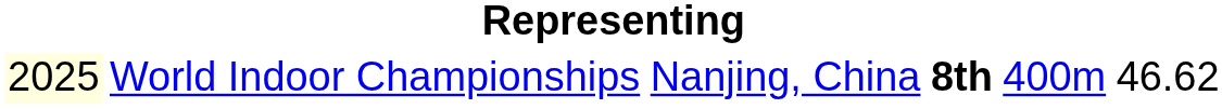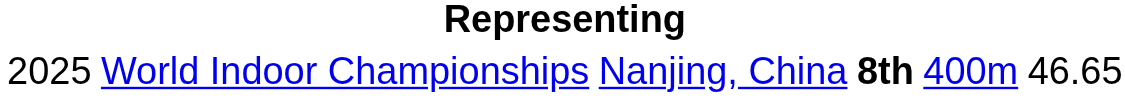World Indoor Championships | column 1: lightyellow background -> no background
World Indoor Championships | column 6: 46.62 -> 46.65
